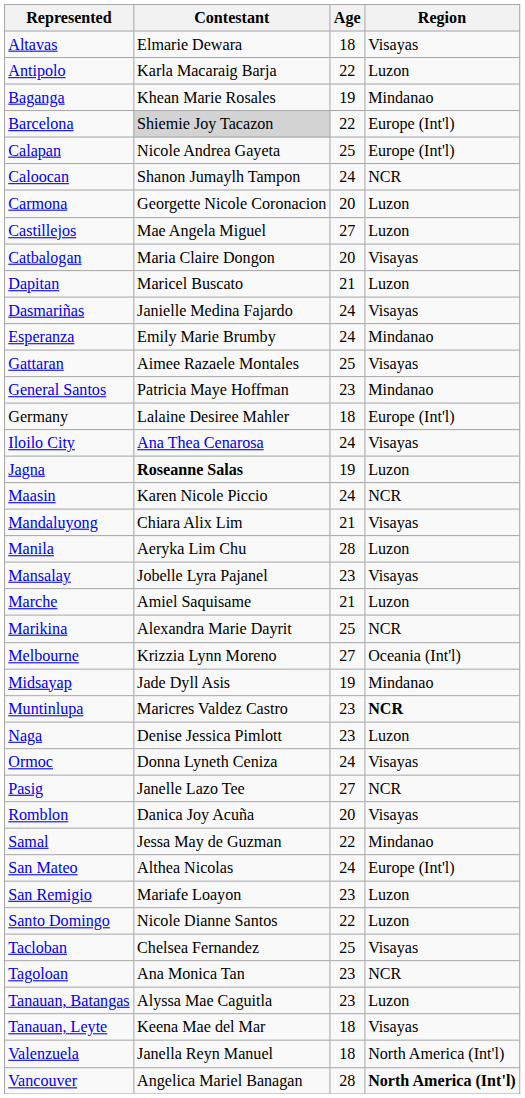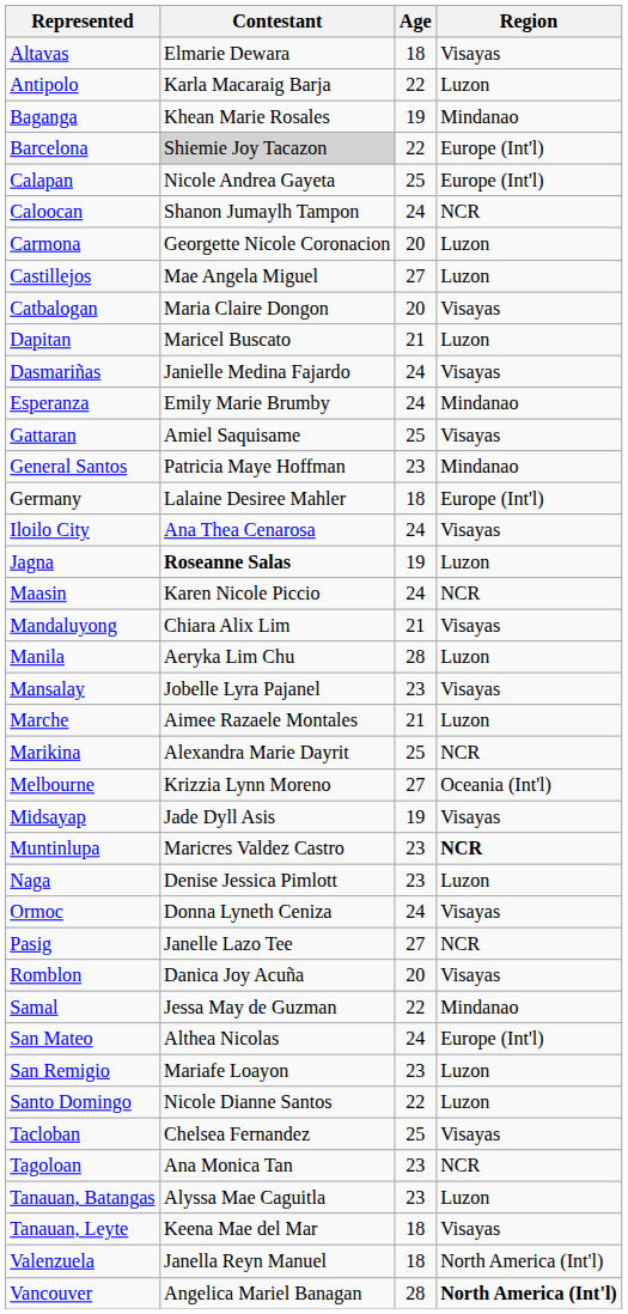Gattaran | Contestant: Aimee Razaele Montales -> Amiel Saquisame
Marche | Contestant: Amiel Saquisame -> Aimee Razaele Montales
Midsayap | Region: Mindanao -> Visayas
